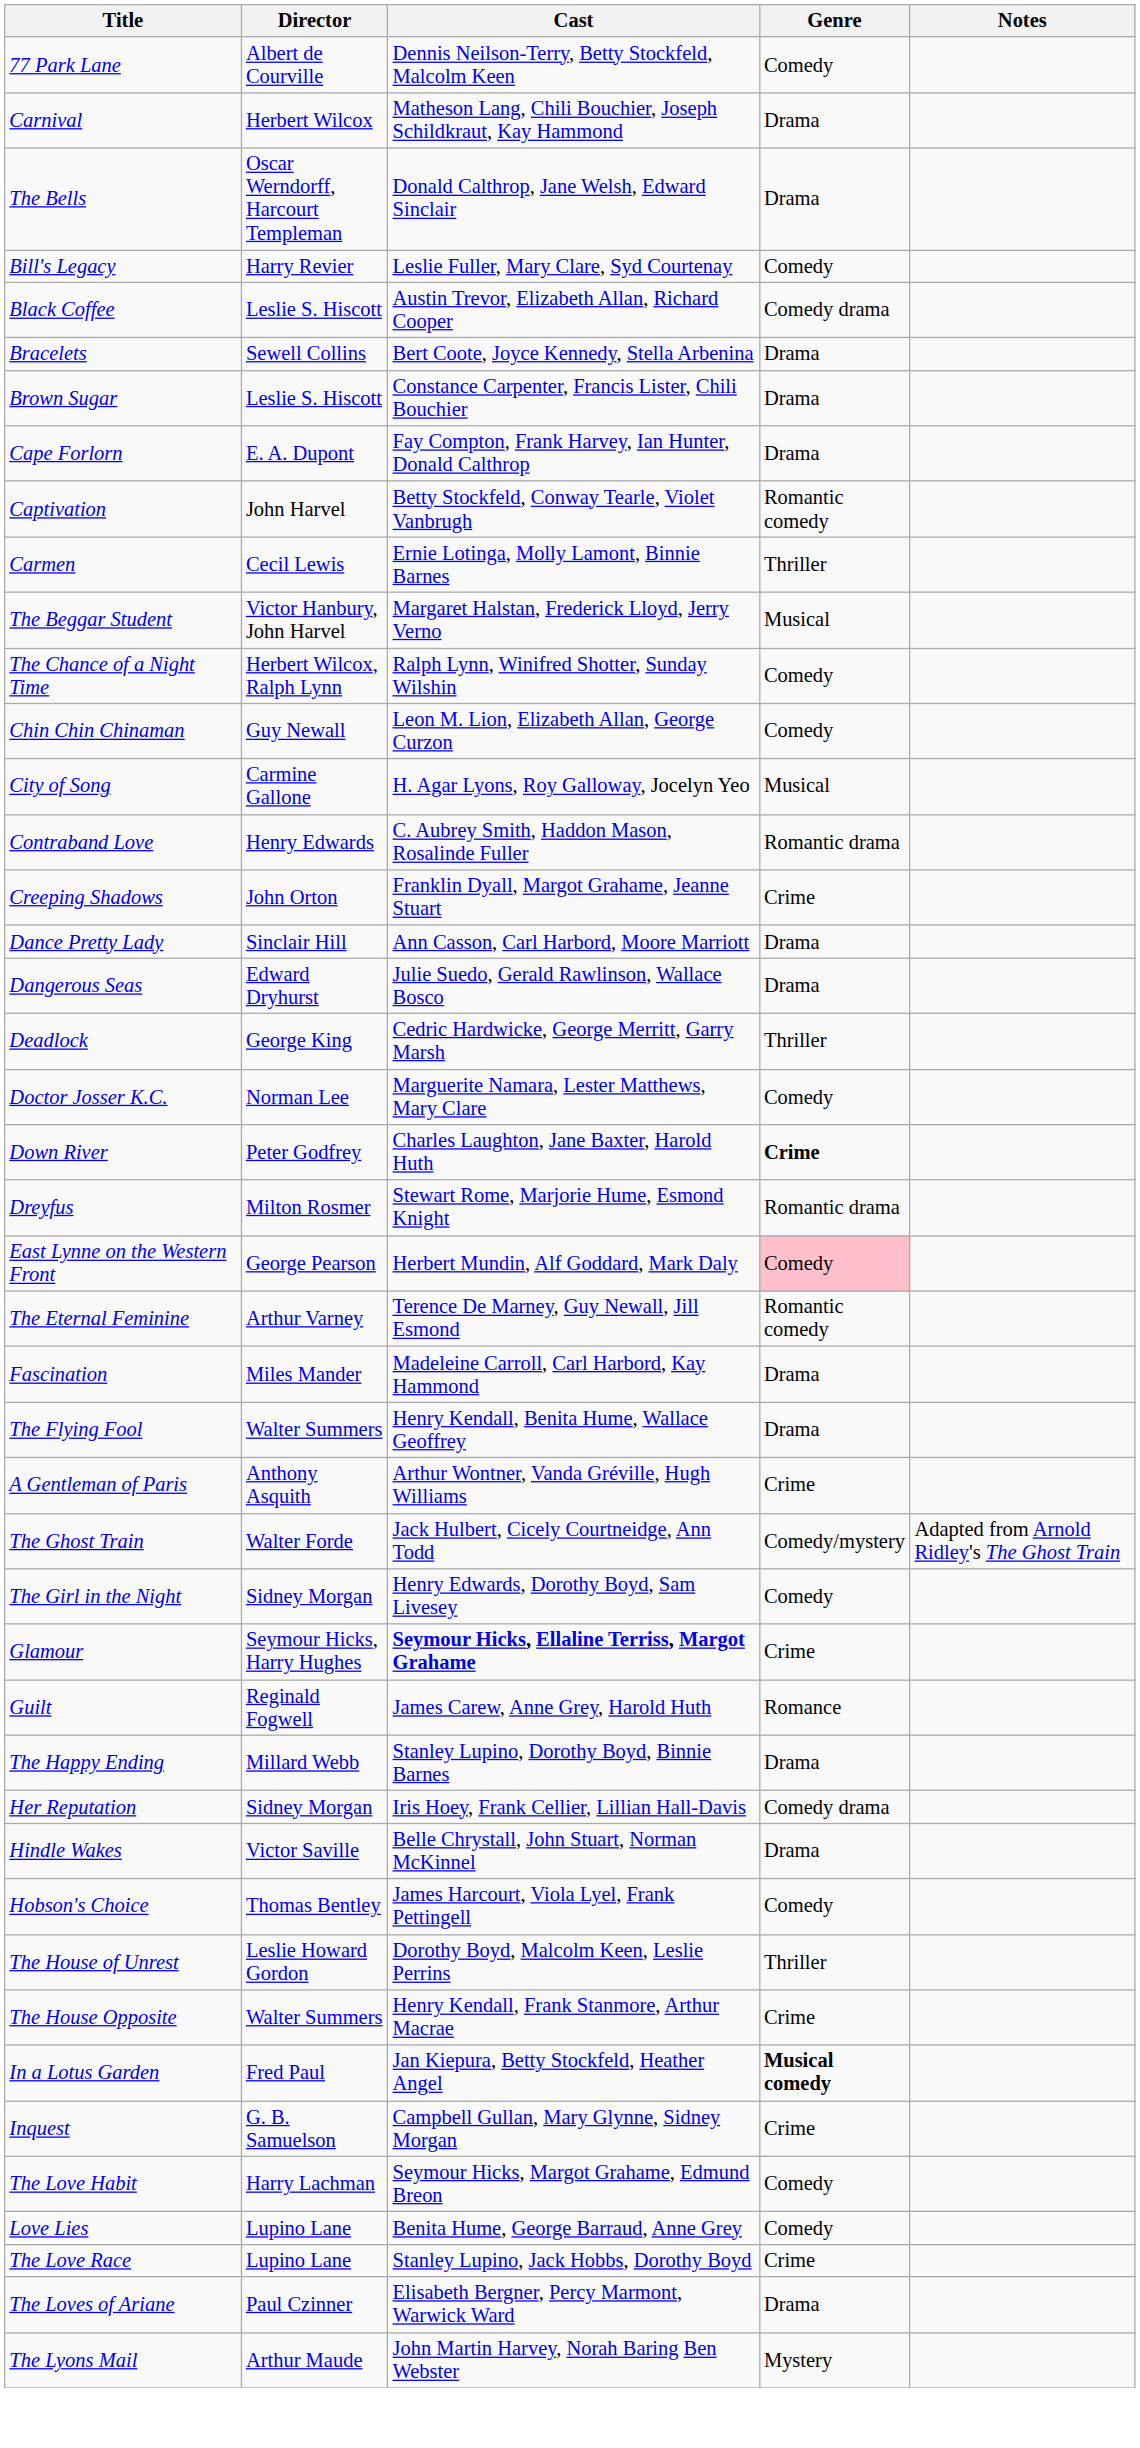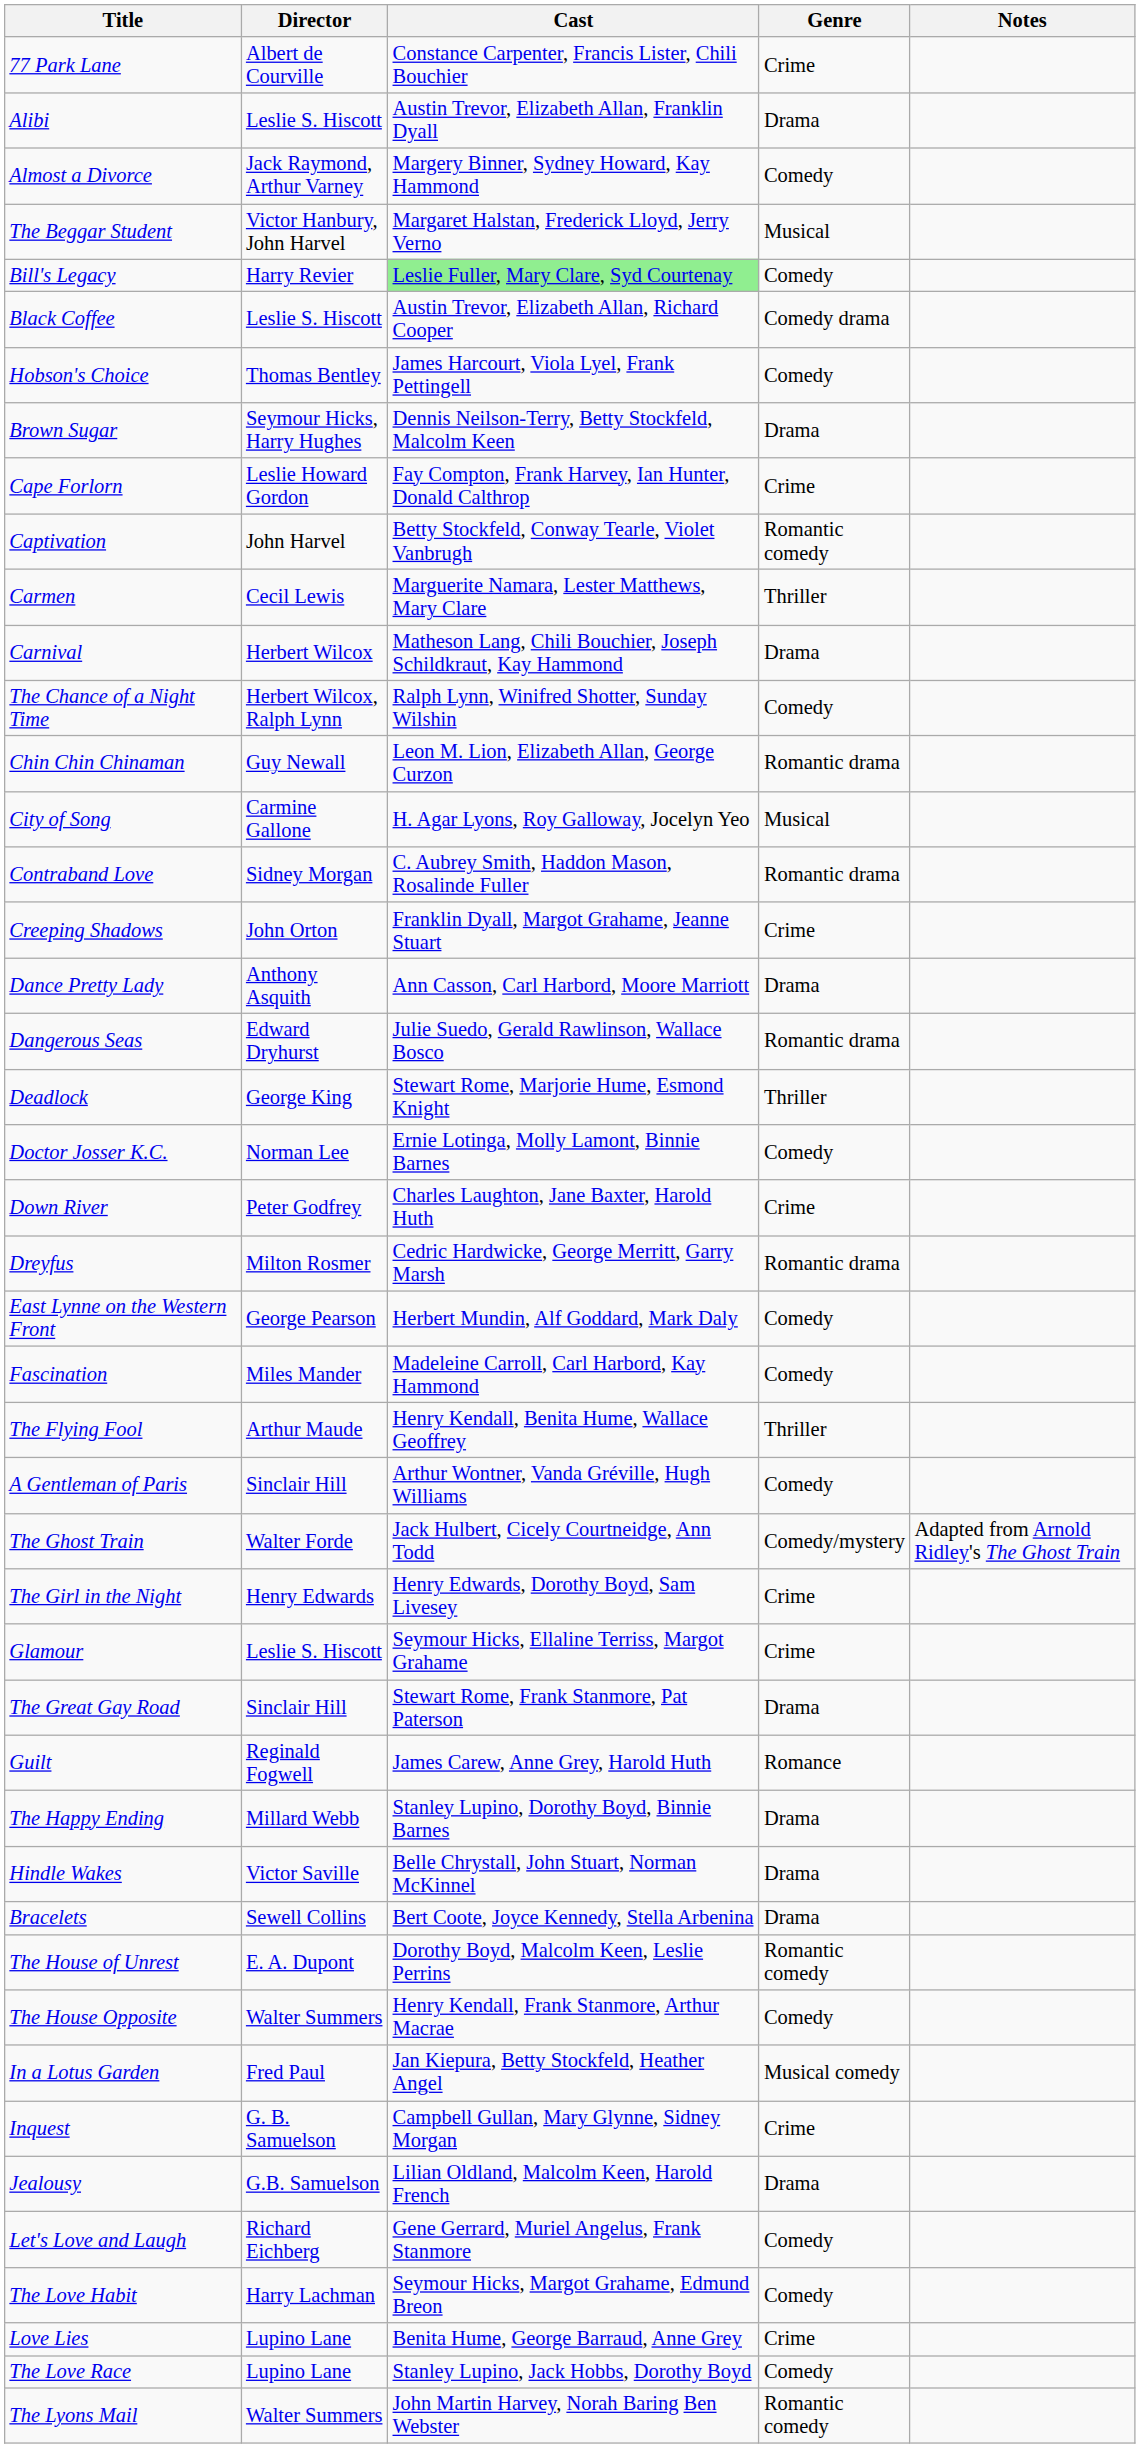77 Park Lane | Cast: Dennis Neilson-Terry, Betty Stockfeld, Malcolm Keen -> Constance Carpenter, Francis Lister, Chili Bouchier
77 Park Lane | Genre: Comedy -> Crime
+ row: Alibi | Leslie S. Hiscott | Austin Trevor, Elizabeth Allan, Franklin Dyall | Drama
+ row: Almost a Divorce | Jack Raymond, Arthur Varney | Margery Binner, Sydney Howard, Kay Hammond | Comedy
rows swapped: The Beggar Student <-> Carnival
- row: The Bells | Oscar Werndorff, Harcourt Templeman | Donald Calthrop, Jane Welsh, Edward Sinclair | Drama
Bill's Legacy | Cast: no background -> lightgreen background
rows swapped: Bracelets <-> Hobson's Choice
Brown Sugar | Director: Leslie S. Hiscott -> Seymour Hicks, Harry Hughes
Brown Sugar | Cast: Constance Carpenter, Francis Lister, Chili Bouchier -> Dennis Neilson-Terry, Betty Stockfeld, Malcolm Keen
Cape Forlorn | Director: E. A. Dupont -> Leslie Howard Gordon
Cape Forlorn | Genre: Drama -> Crime
Carmen | Cast: Ernie Lotinga, Molly Lamont, Binnie Barnes -> Marguerite Namara, Lester Matthews, Mary Clare
Chin Chin Chinaman | Genre: Comedy -> Romantic drama
Contraband Love | Director: Henry Edwards -> Sidney Morgan
Dance Pretty Lady | Director: Sinclair Hill -> Anthony Asquith
Dangerous Seas | Genre: Drama -> Romantic drama
Deadlock | Cast: Cedric Hardwicke, George Merritt, Garry Marsh -> Stewart Rome, Marjorie Hume, Esmond Knight
Doctor Josser K.C. | Cast: Marguerite Namara, Lester Matthews, Mary Clare -> Ernie Lotinga, Molly Lamont, Binnie Barnes
Down River | Genre: bold -> normal
Dreyfus | Cast: Stewart Rome, Marjorie Hume, Esmond Knight -> Cedric Hardwicke, George Merritt, Garry Marsh
East Lynne on the Western Front | Genre: pink background -> no background
- row: The Eternal Feminine | Arthur Varney | Terence De Marney, Guy Newall, Jill Esmond | Romantic comedy
Fascination | Genre: Drama -> Comedy
The Flying Fool | Director: Walter Summers -> Arthur Maude
The Flying Fool | Genre: Drama -> Thriller
A Gentleman of Paris | Director: Anthony Asquith -> Sinclair Hill
A Gentleman of Paris | Genre: Crime -> Comedy
The Girl in the Night | Director: Sidney Morgan -> Henry Edwards
The Girl in the Night | Genre: Comedy -> Crime
Glamour | Director: Seymour Hicks, Harry Hughes -> Leslie S. Hiscott
Glamour | Cast: bold -> normal
+ row: The Great Gay Road | Sinclair Hill | Stewart Rome, Frank Stanmore, Pat Paterson | Drama
- row: Her Reputation | Sidney Morgan | Iris Hoey, Frank Cellier, Lillian Hall-Davis | Comedy drama
The House of Unrest | Director: Leslie Howard Gordon -> E. A. Dupont
The House of Unrest | Genre: Thriller -> Romantic comedy
The House Opposite | Genre: Crime -> Comedy
In a Lotus Garden | Genre: bold -> normal
+ row: Jealousy | G.B. Samuelson | Lilian Oldland, Malcolm Keen, Harold French | Drama
+ row: Let's Love and Laugh | Richard Eichberg | Gene Gerrard, Muriel Angelus, Frank Stanmore | Comedy
Love Lies | Genre: Comedy -> Crime
The Love Race | Genre: Crime -> Comedy
- row: The Loves of Ariane | Paul Czinner | Elisabeth Bergner, Percy Marmont, Warwick Ward | Drama
The Lyons Mail | Director: Arthur Maude -> Walter Summers
The Lyons Mail | Genre: Mystery -> Romantic comedy
